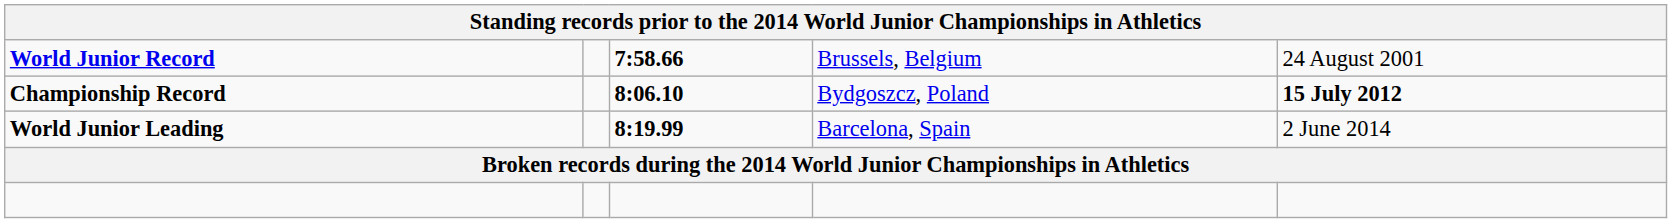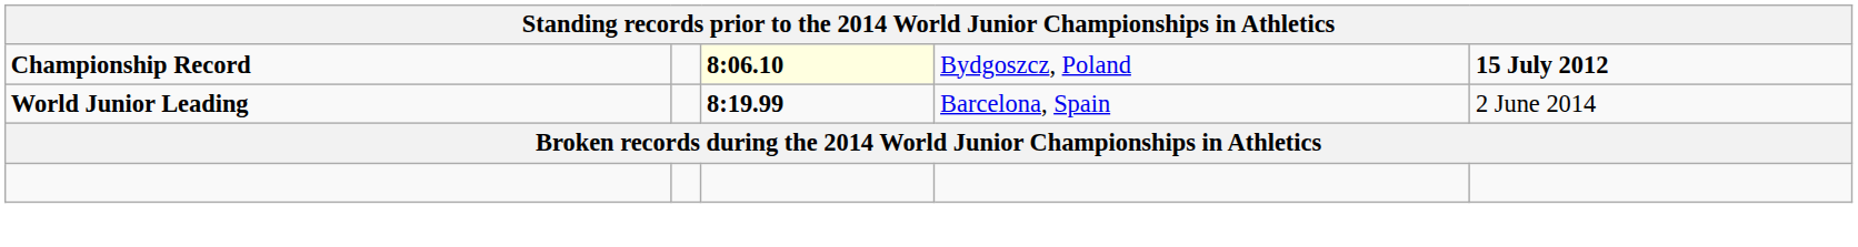- row: World Junior Record | 7:58.66 | Brussels, Belgium | 24 August 2001
Championship Record | column 3: no background -> lightyellow background
